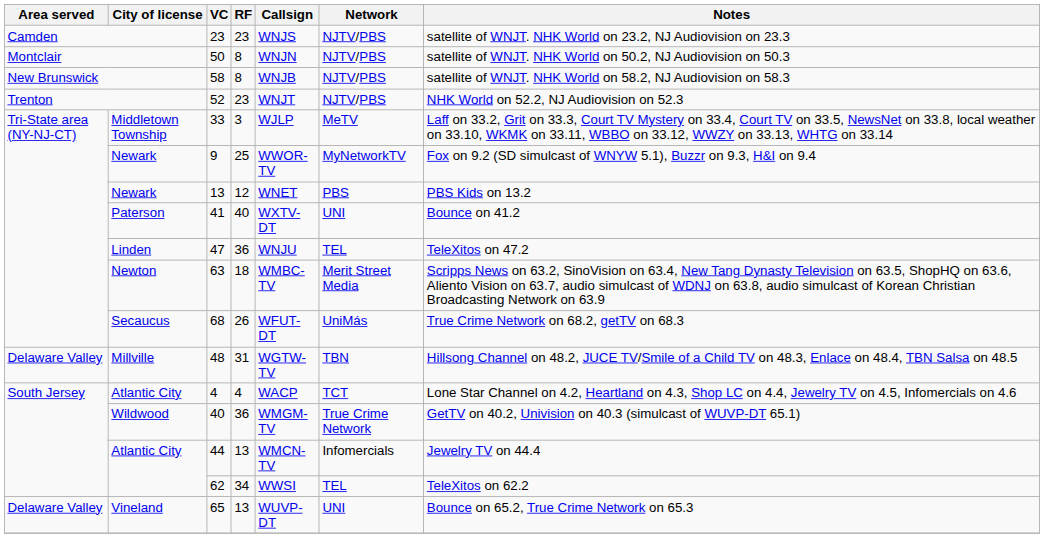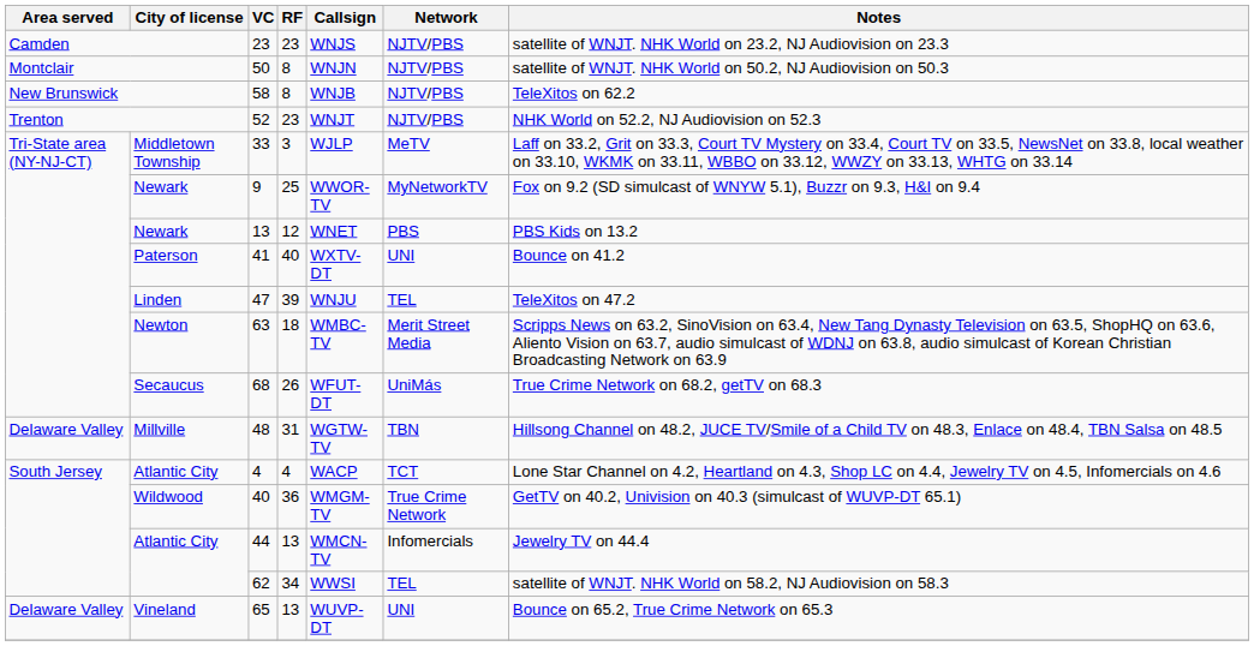58 | Notes: satellite of WNJT. NHK World on 58.2, NJ Audiovision on 58.3 -> TeleXitos on 62.2
47 | RF: 36 -> 39
62 | Notes: TeleXitos on 62.2 -> satellite of WNJT. NHK World on 58.2, NJ Audiovision on 58.3
